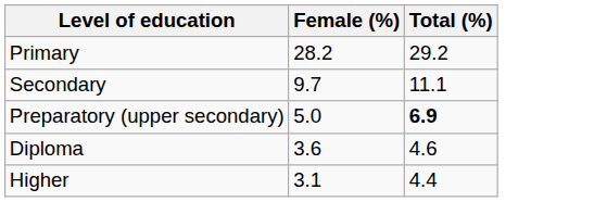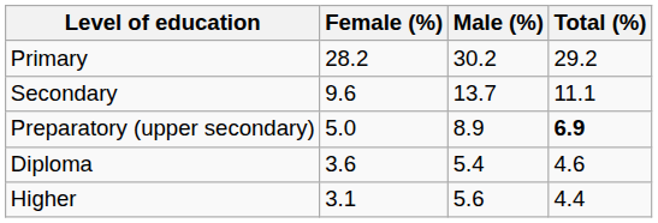+ column: Male (%) | 30.2 | 13.7 | 8.9 | 5.4 | 5.6
Secondary | Female (%): 9.7 -> 9.6
